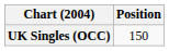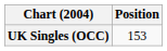UK Singles (OCC) | Position: 150 -> 153
